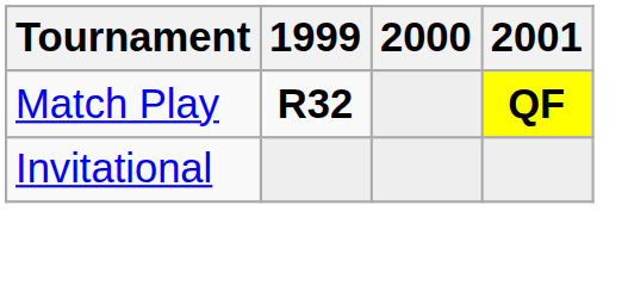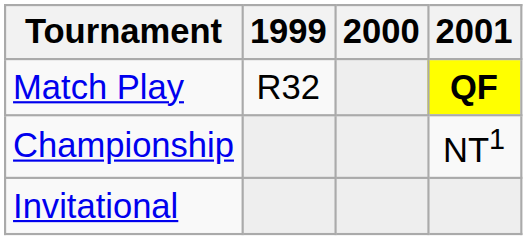Match Play | 1999: bold -> normal
+ row: Championship | NT1
